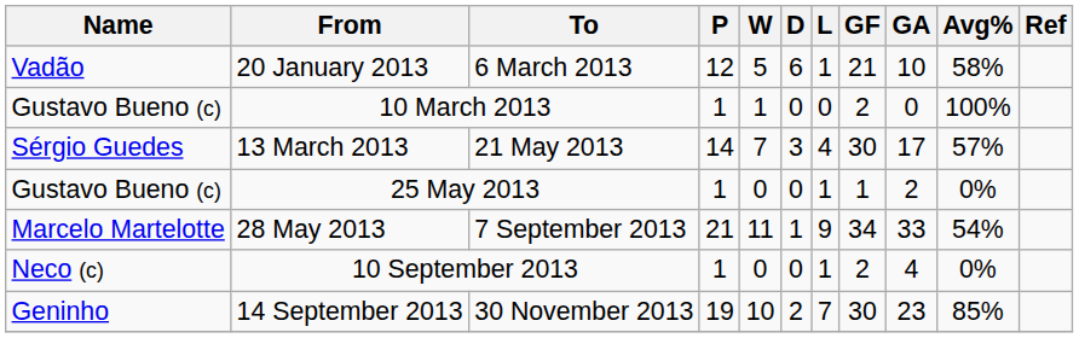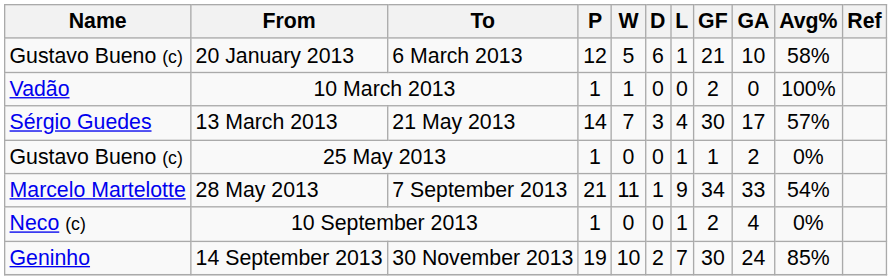20 January 2013 | Name: Vadão -> Gustavo Bueno (c)
10 March 2013 | Name: Gustavo Bueno (c) -> Vadão
14 September 2013 | GA: 23 -> 24
